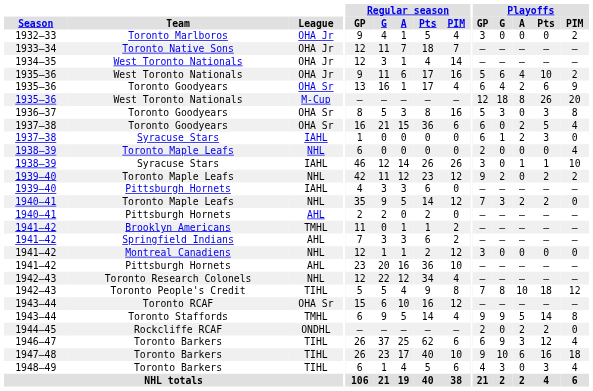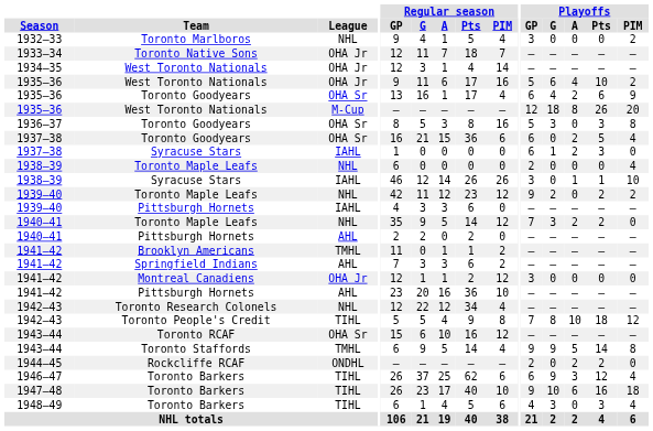1932–33 | League: OHA Jr -> NHL
1941–42 / Montreal Canadiens | League: NHL -> OHA Jr
